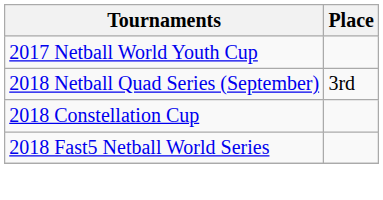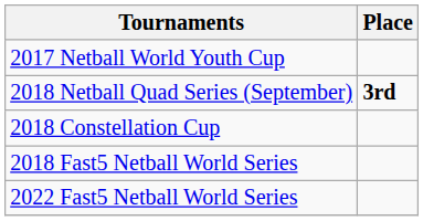2018 Netball Quad Series (September) | Place: normal -> bold
+ row: 2022 Fast5 Netball World Series
